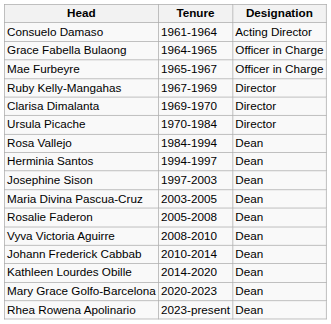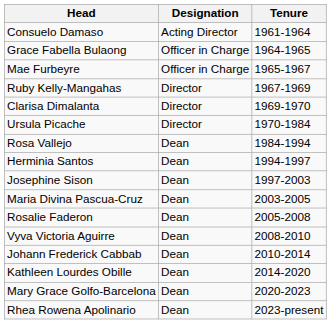columns swapped: Designation <-> Tenure
